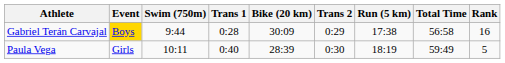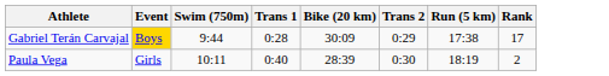- column: Total Time | 56:58 | 59:49
Gabriel Terán Carvajal | Rank: 16 -> 17
Paula Vega | Rank: 5 -> 2
